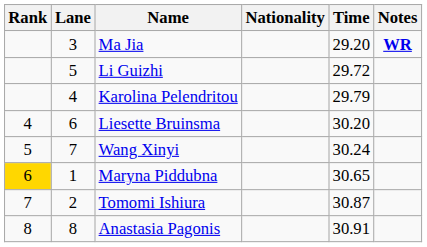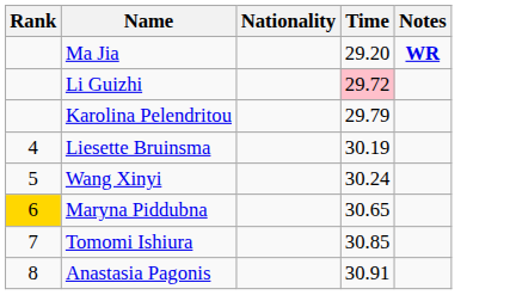- column: Lane | 3 | 5 | 4 | 6 | 7 | 1 | 2 | 8
Li Guizhi | Time: no background -> pink background
Liesette Bruinsma | Time: 30.20 -> 30.19
Tomomi Ishiura | Time: 30.87 -> 30.85
